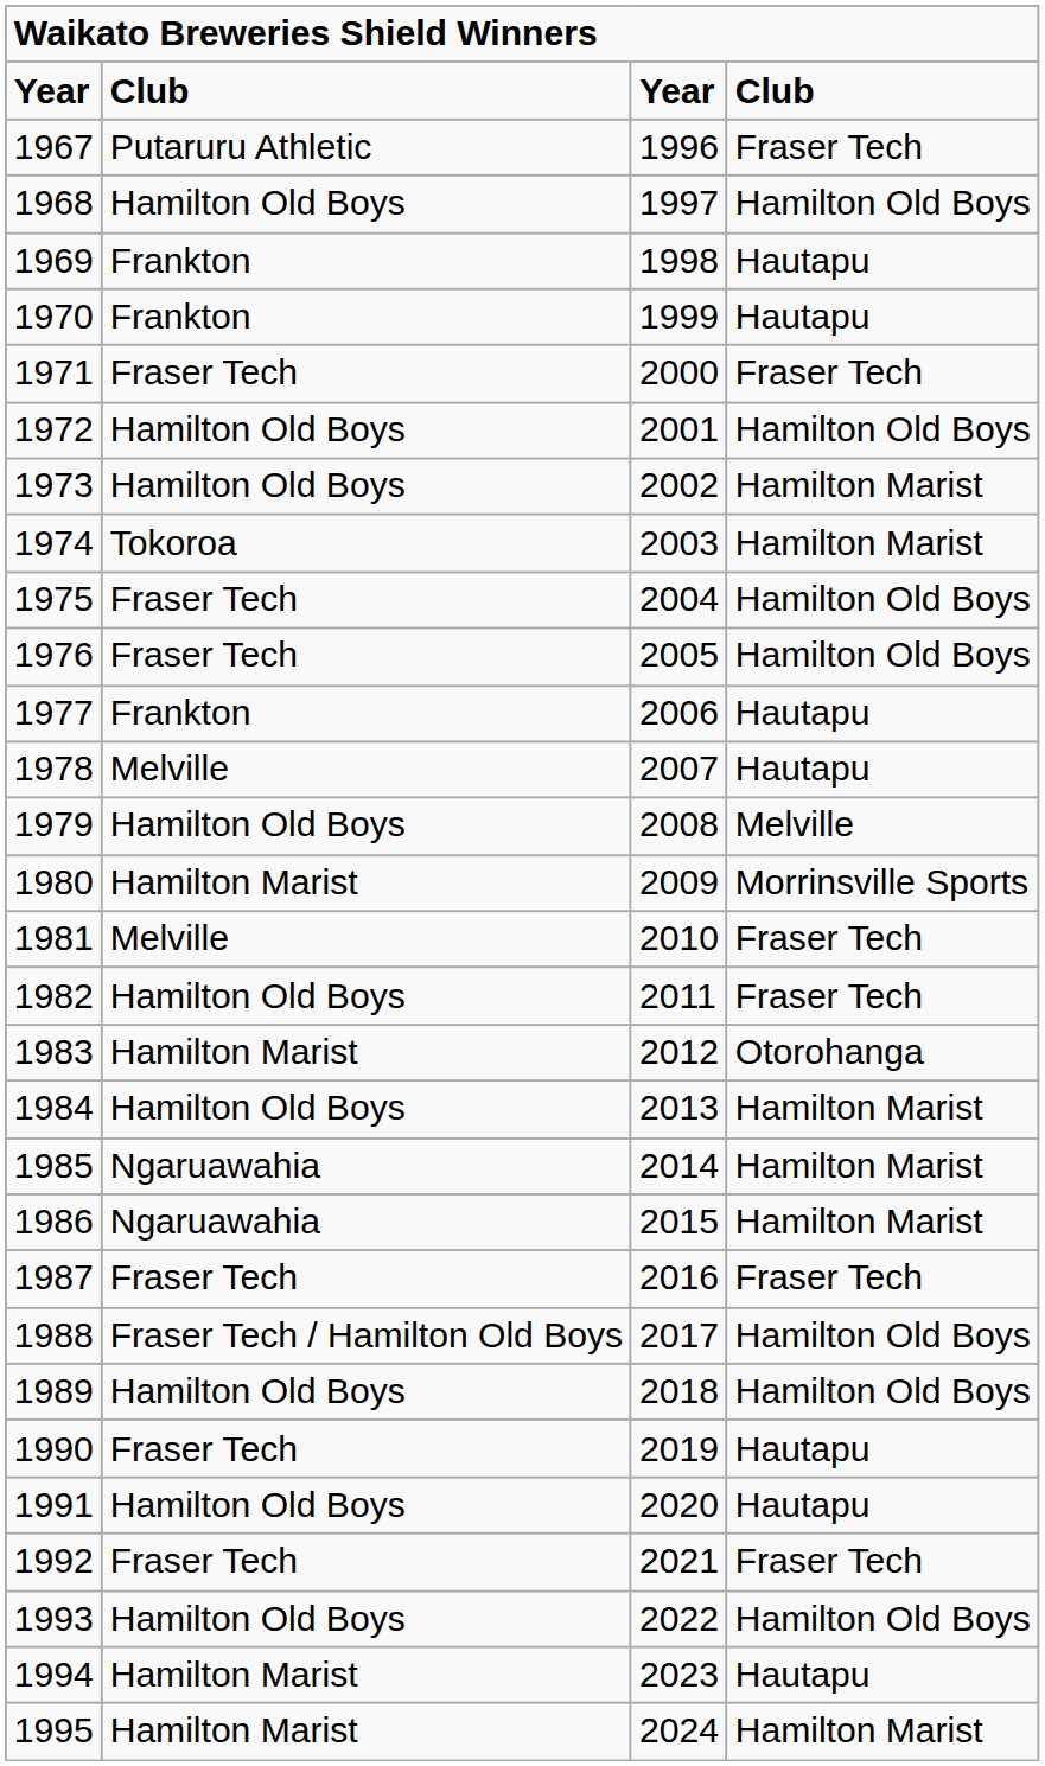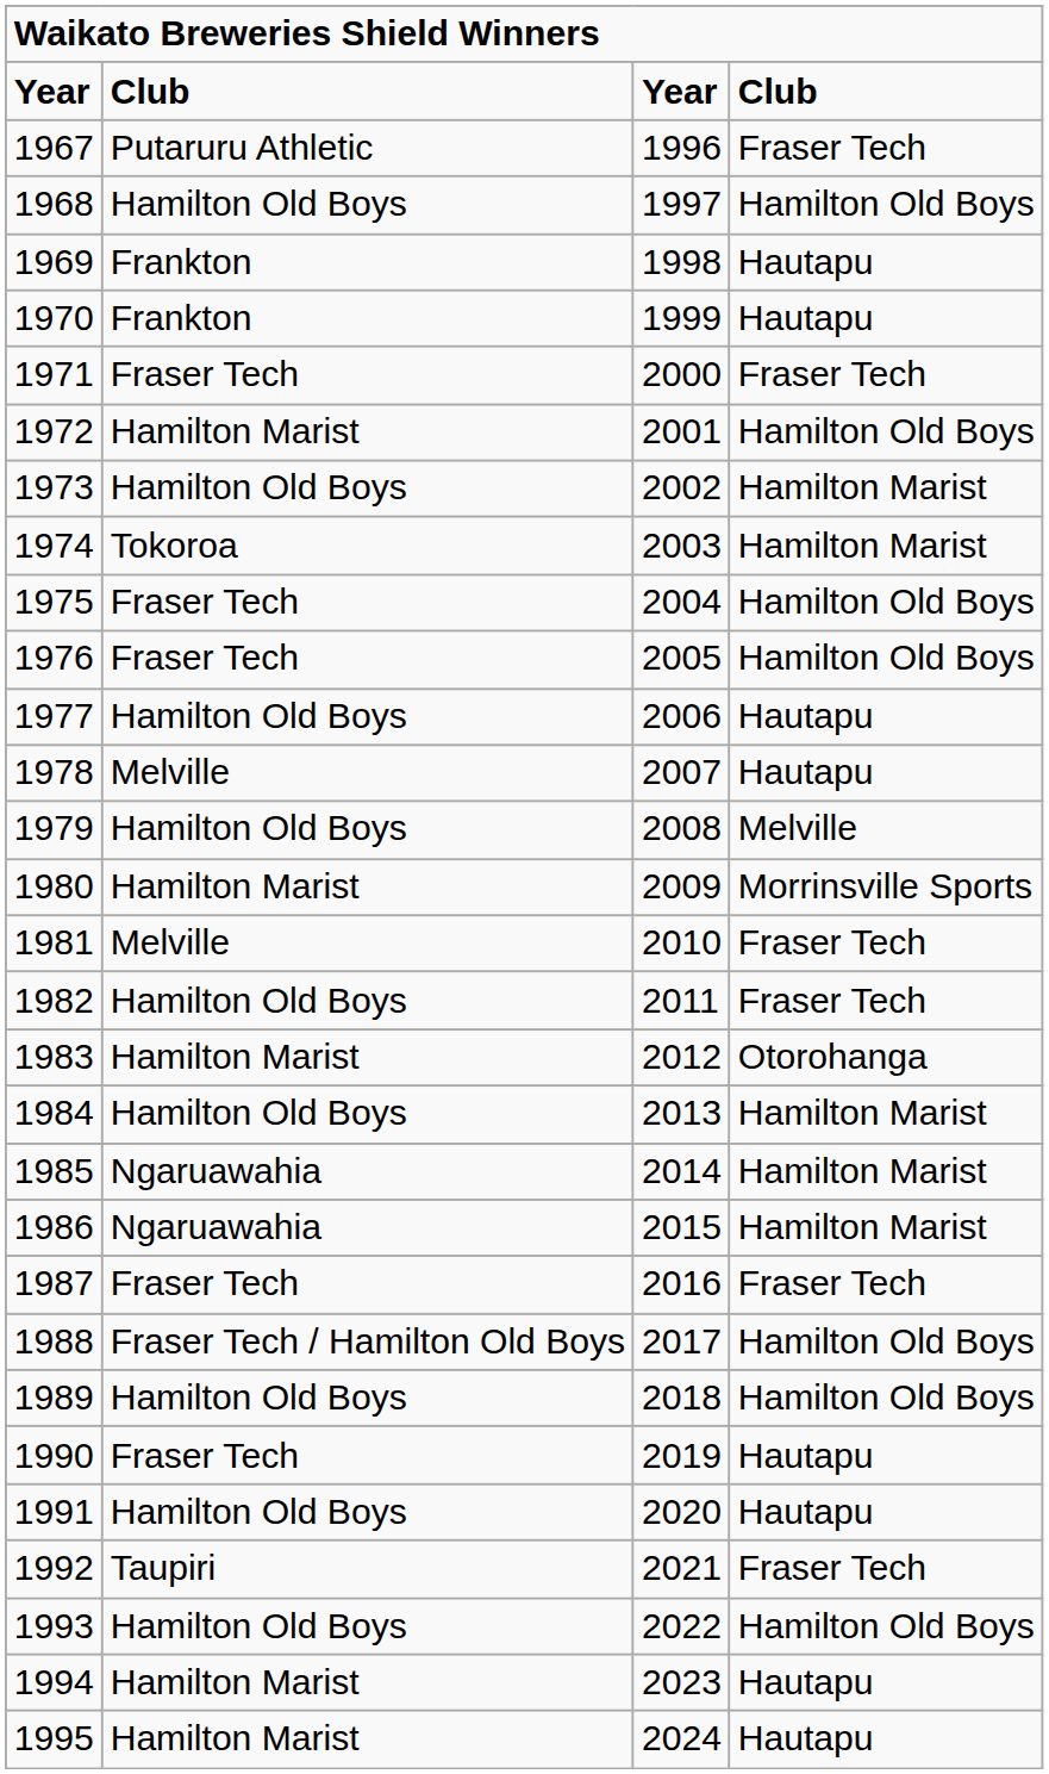1972 | column 2: Hamilton Old Boys -> Hamilton Marist
1977 | column 2: Frankton -> Hamilton Old Boys
1992 | column 2: Fraser Tech -> Taupiri
1995 | column 4: Hamilton Marist -> Hautapu
